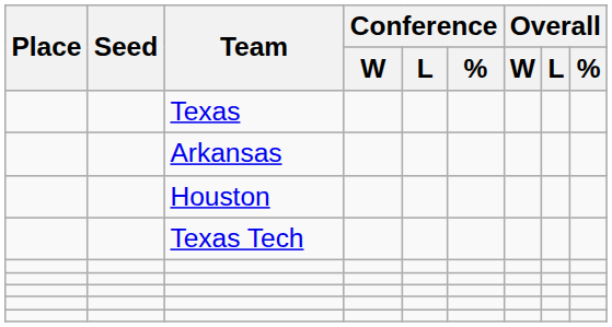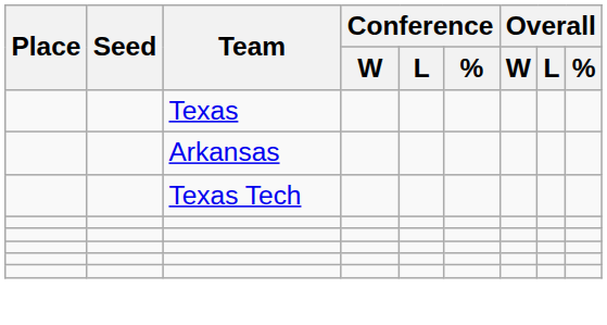- row: Houston
